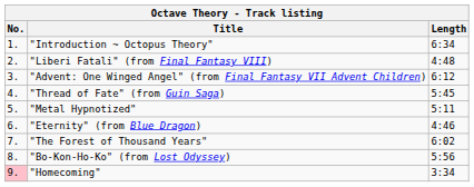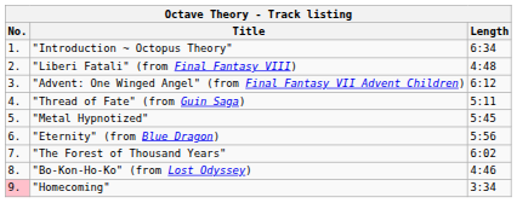"Thread of Fate" (from Guin Saga) | Length: 5:45 -> 5:11
"Metal Hypnotized" | Length: 5:11 -> 5:45
"Eternity" (from Blue Dragon) | Length: 4:46 -> 5:56
"Bo-Kon-Ho-Ko" (from Lost Odyssey) | Length: 5:56 -> 4:46
